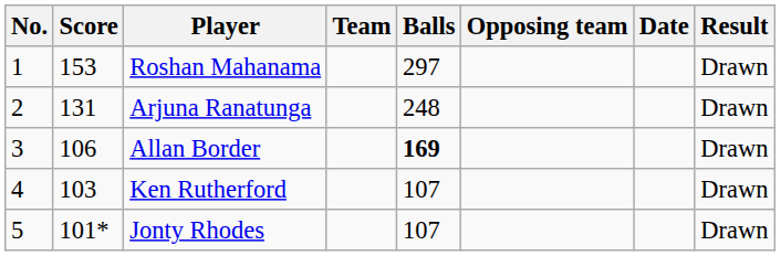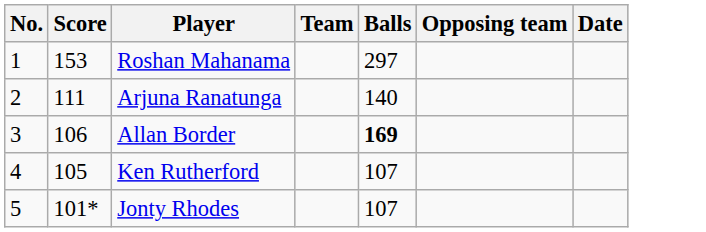- column: Result | Drawn | Drawn | Drawn | Drawn | Drawn
Arjuna Ranatunga | Score: 131 -> 111
Arjuna Ranatunga | Balls: 248 -> 140
Ken Rutherford | Score: 103 -> 105
